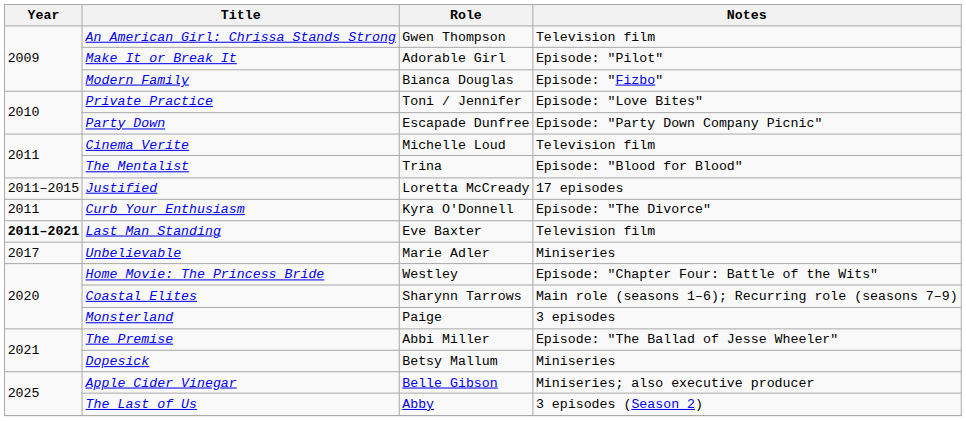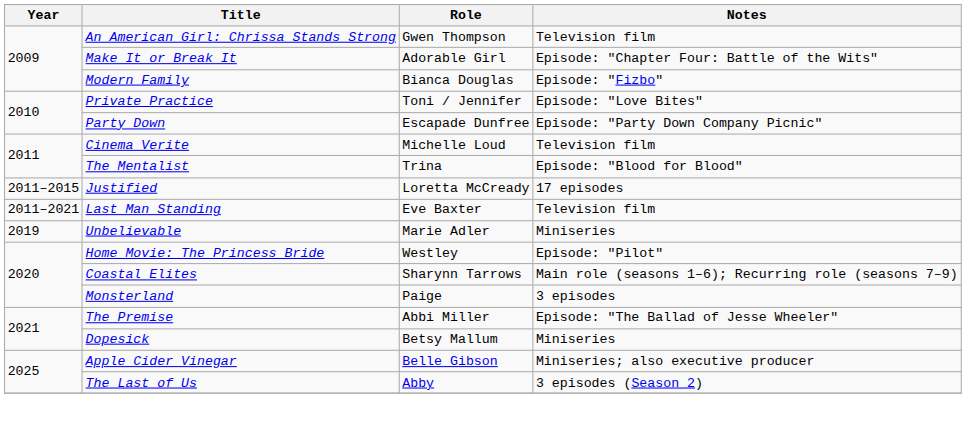Make It or Break It | Notes: Episode: "Pilot" -> Episode: "Chapter Four: Battle of the Wits"
- row: 2011 | Curb Your Enthusiasm | Kyra O'Donnell | Episode: "The Divorce"
Last Man Standing | Year: bold -> normal
Unbelievable | Year: 2017 -> 2019
Home Movie: The Princess Bride | Notes: Episode: "Chapter Four: Battle of the Wits" -> Episode: "Pilot"
